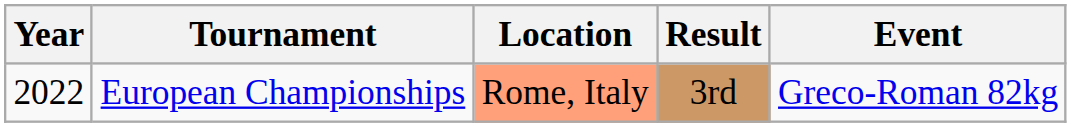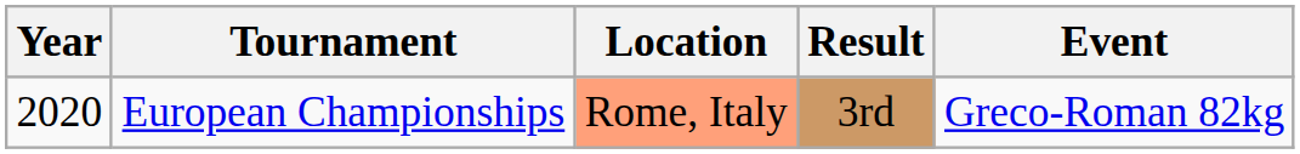European Championships | Year: 2022 -> 2020
